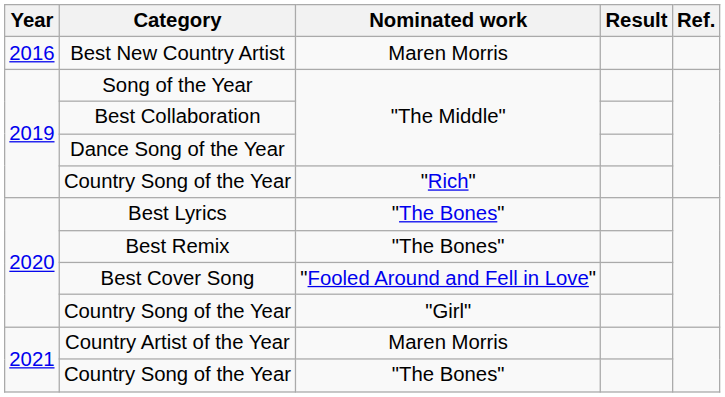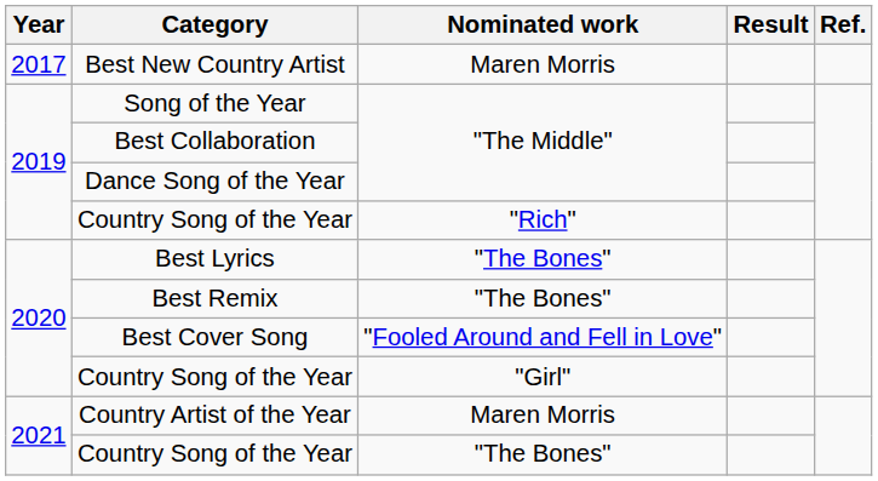Best New Country Artist | Year: 2016 -> 2017
